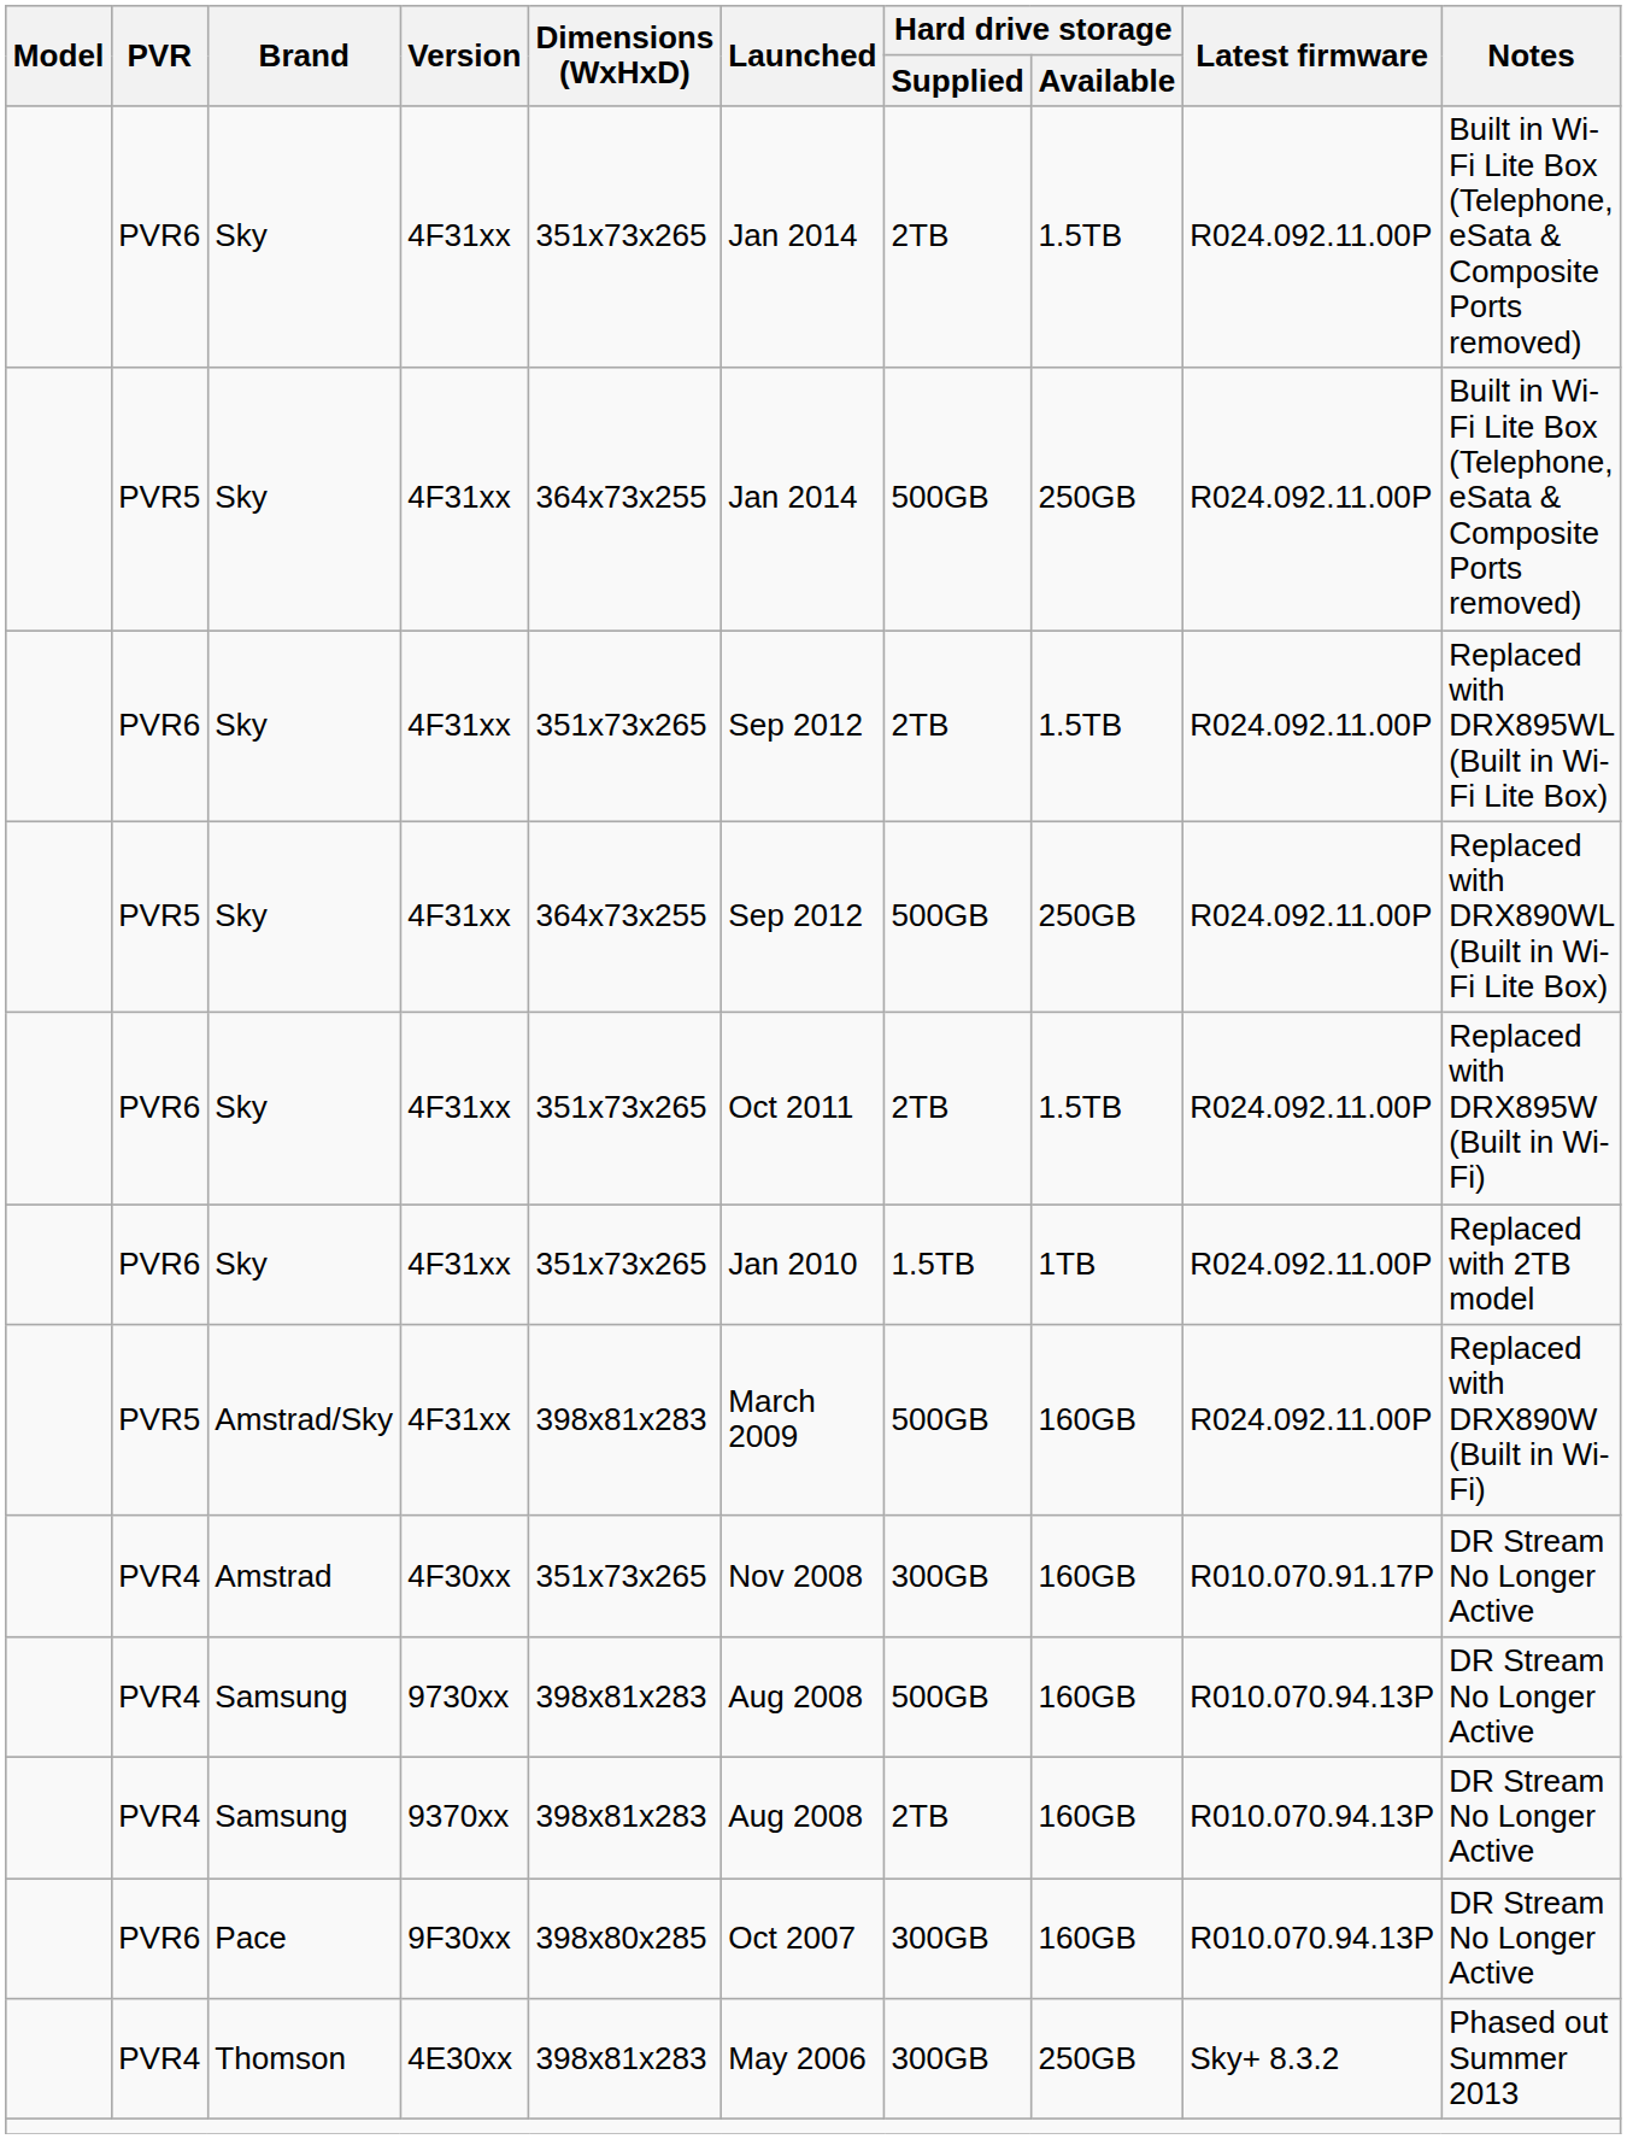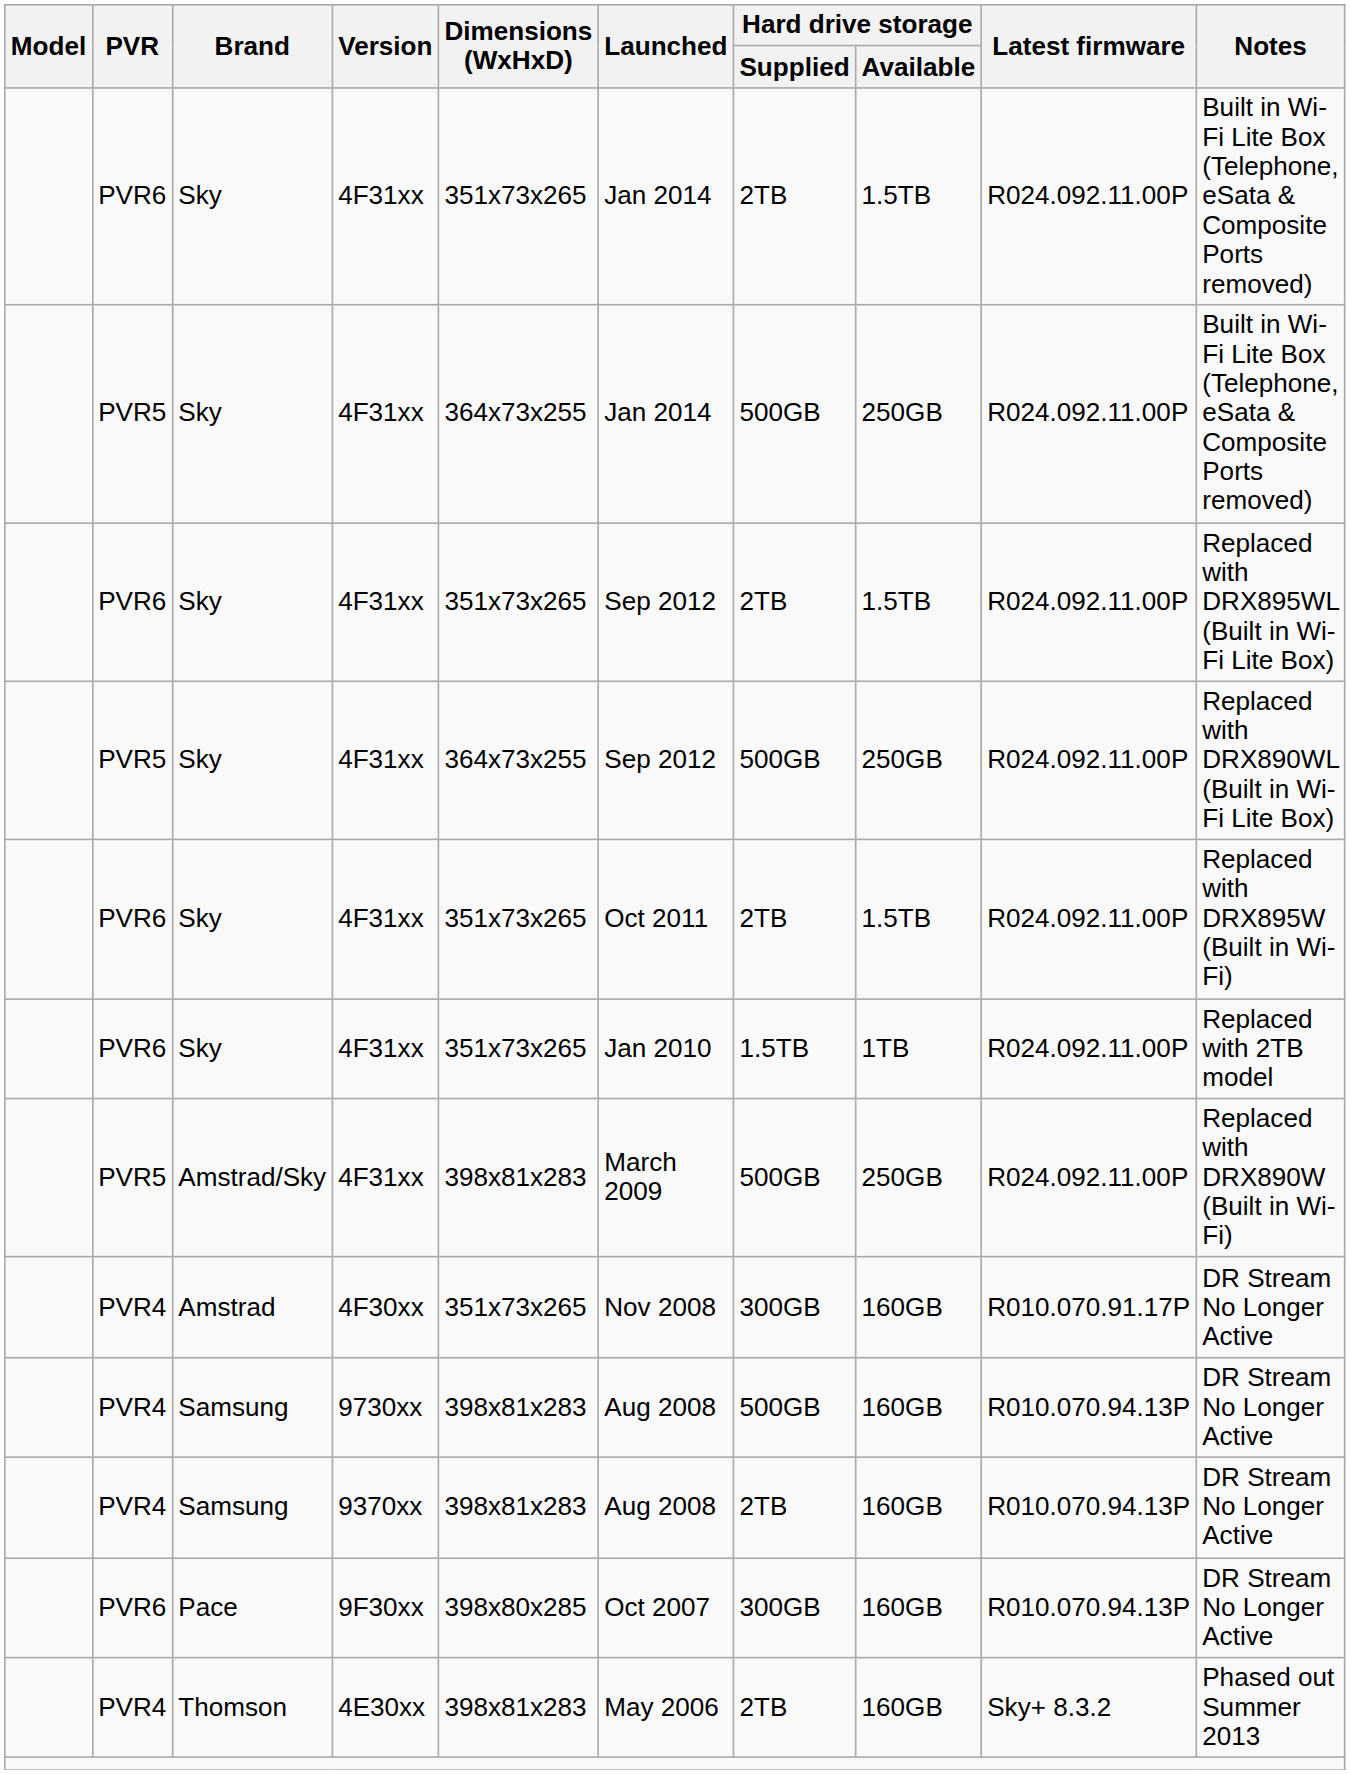Amstrad/Sky | Hard drive storage / Available: 160GB -> 250GB
Thomson | Hard drive storage / Supplied: 300GB -> 2TB
Thomson | Hard drive storage / Available: 250GB -> 160GB
